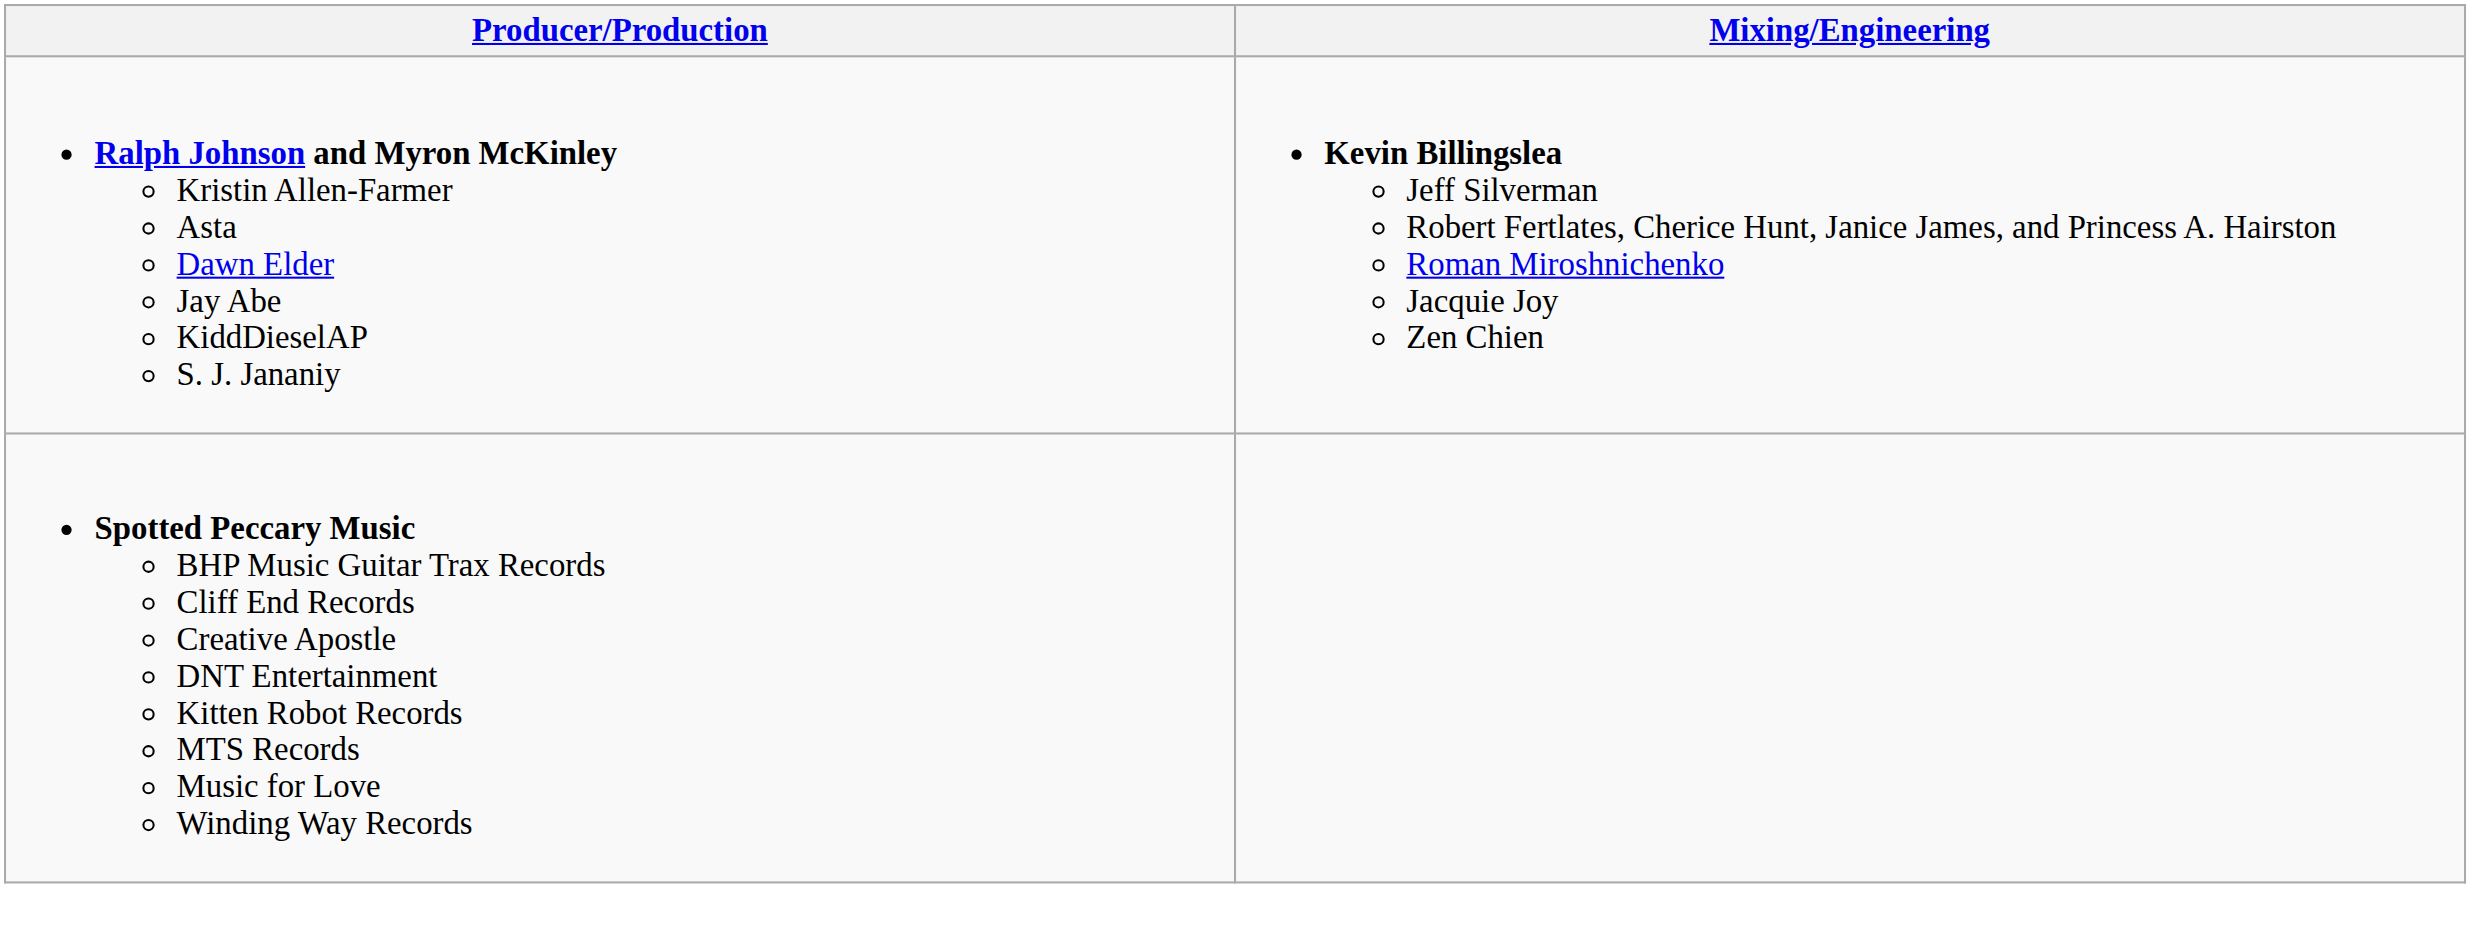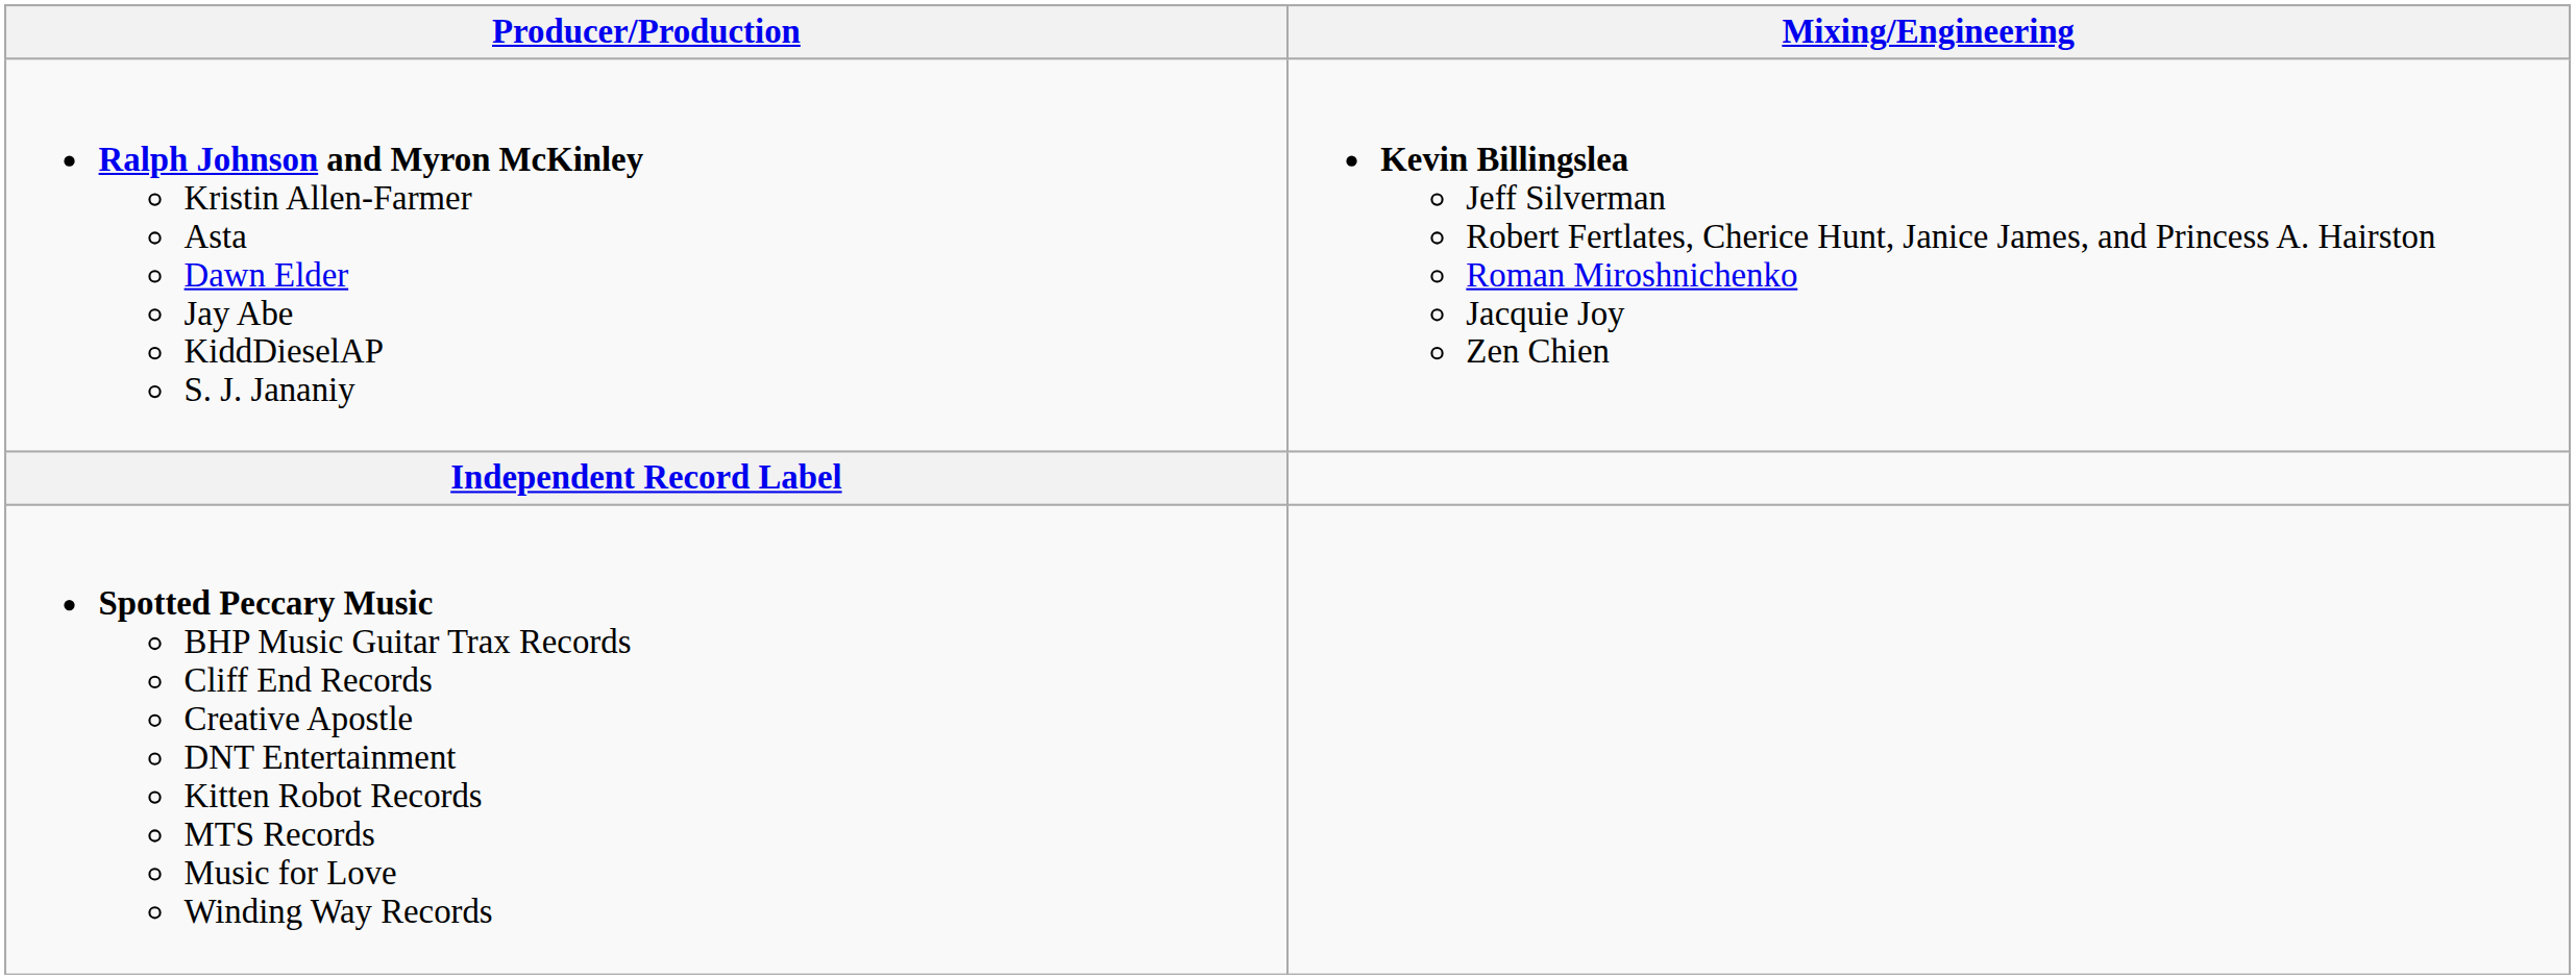+ row: Independent Record Label
